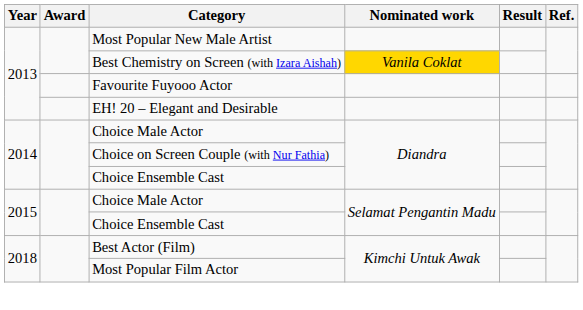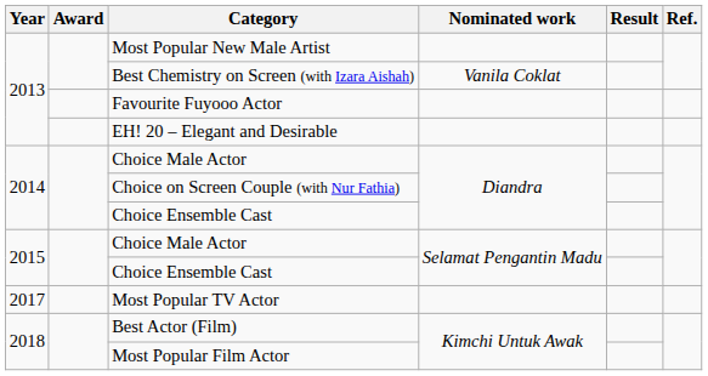Best Chemistry on Screen (with Izara Aishah) | Nominated work: gold background -> no background
+ row: 2017 | Most Popular TV Actor
